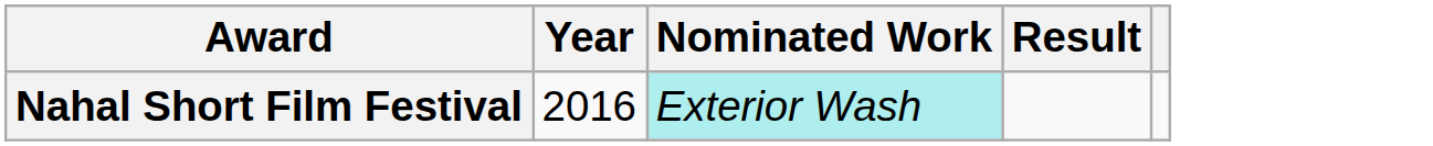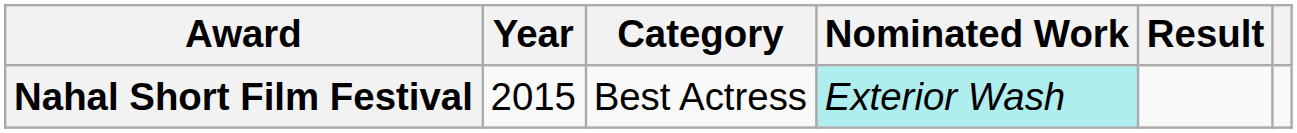+ column: Category | Best Actress
Nahal Short Film Festival | Year: 2016 -> 2015
